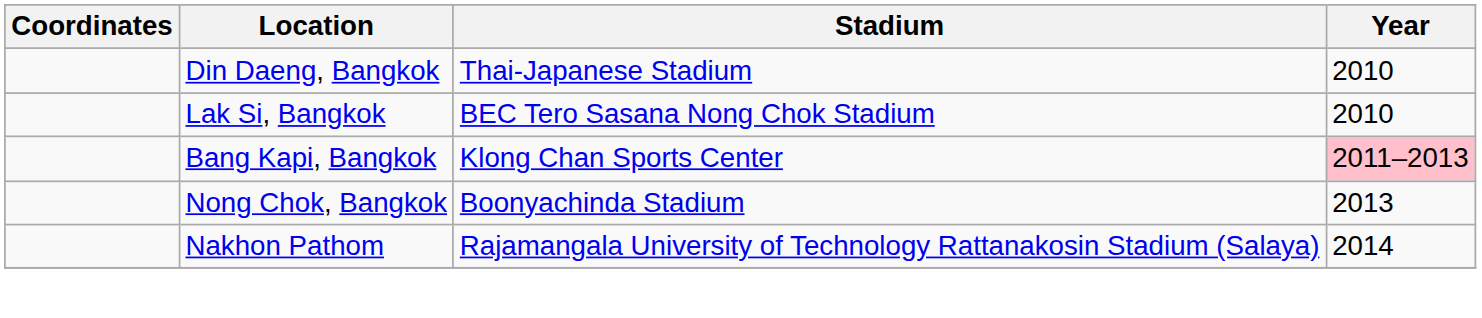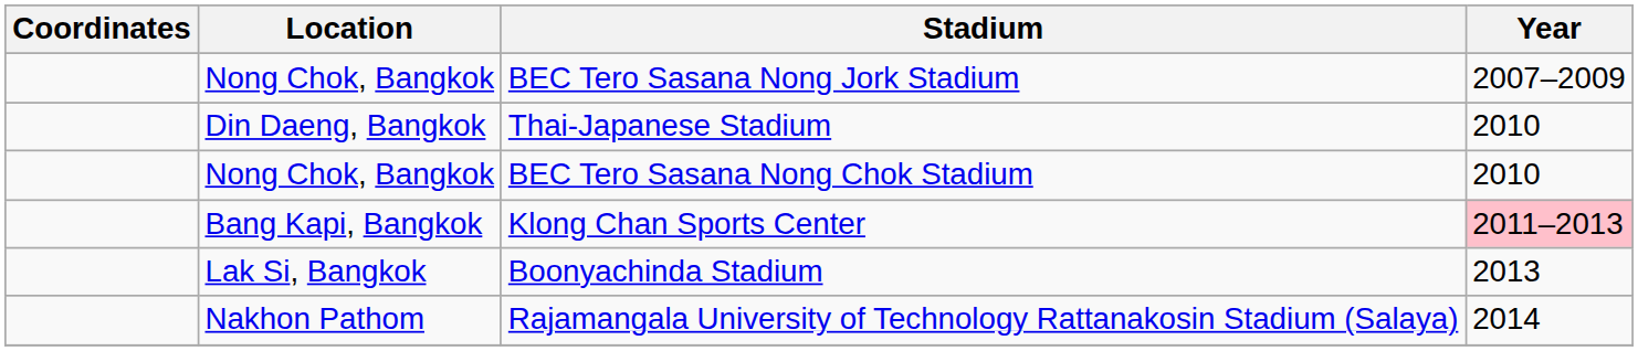+ row: Nong Chok, Bangkok | BEC Tero Sasana Nong Jork Stadium | 2007–2009
BEC Tero Sasana Nong Chok Stadium | Location: Lak Si, Bangkok -> Nong Chok, Bangkok
Boonyachinda Stadium | Location: Nong Chok, Bangkok -> Lak Si, Bangkok
